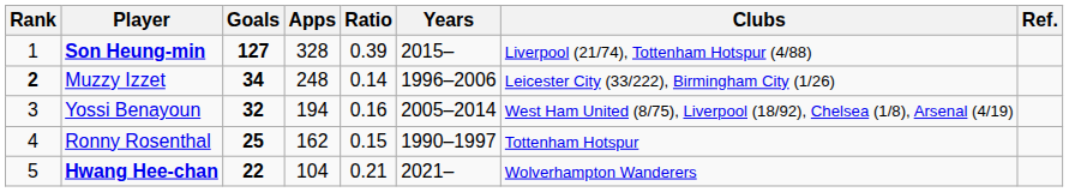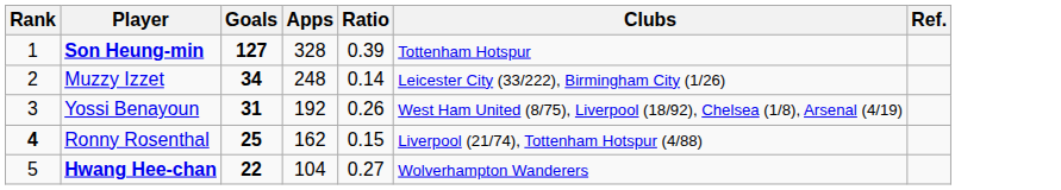- column: Years | 2015– | 1996–2006 | 2005–2014 | 1990–1997 | 2021–
Son Heung-min | Clubs: Liverpool (21/74), Tottenham Hotspur (4/88) -> Tottenham Hotspur
Muzzy Izzet | Rank: bold -> normal
Yossi Benayoun | Goals: 32 -> 31
Yossi Benayoun | Apps: 194 -> 192
Yossi Benayoun | Ratio: 0.16 -> 0.26
Ronny Rosenthal | Rank: normal -> bold
Ronny Rosenthal | Clubs: Tottenham Hotspur -> Liverpool (21/74), Tottenham Hotspur (4/88)
Hwang Hee-chan | Ratio: 0.21 -> 0.27
